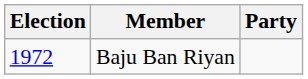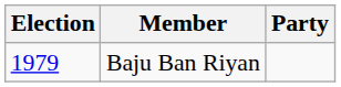Baju Ban Riyan | Election: 1972 -> 1979
